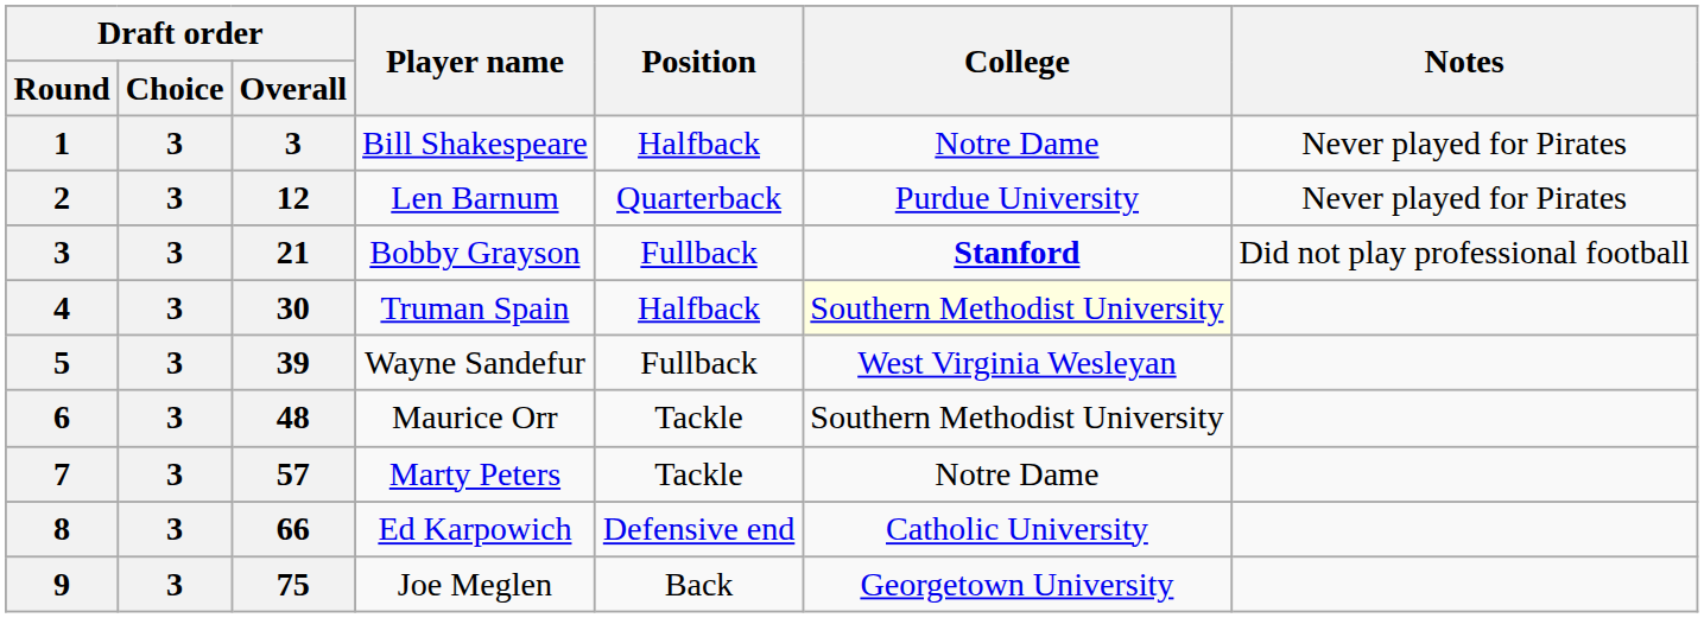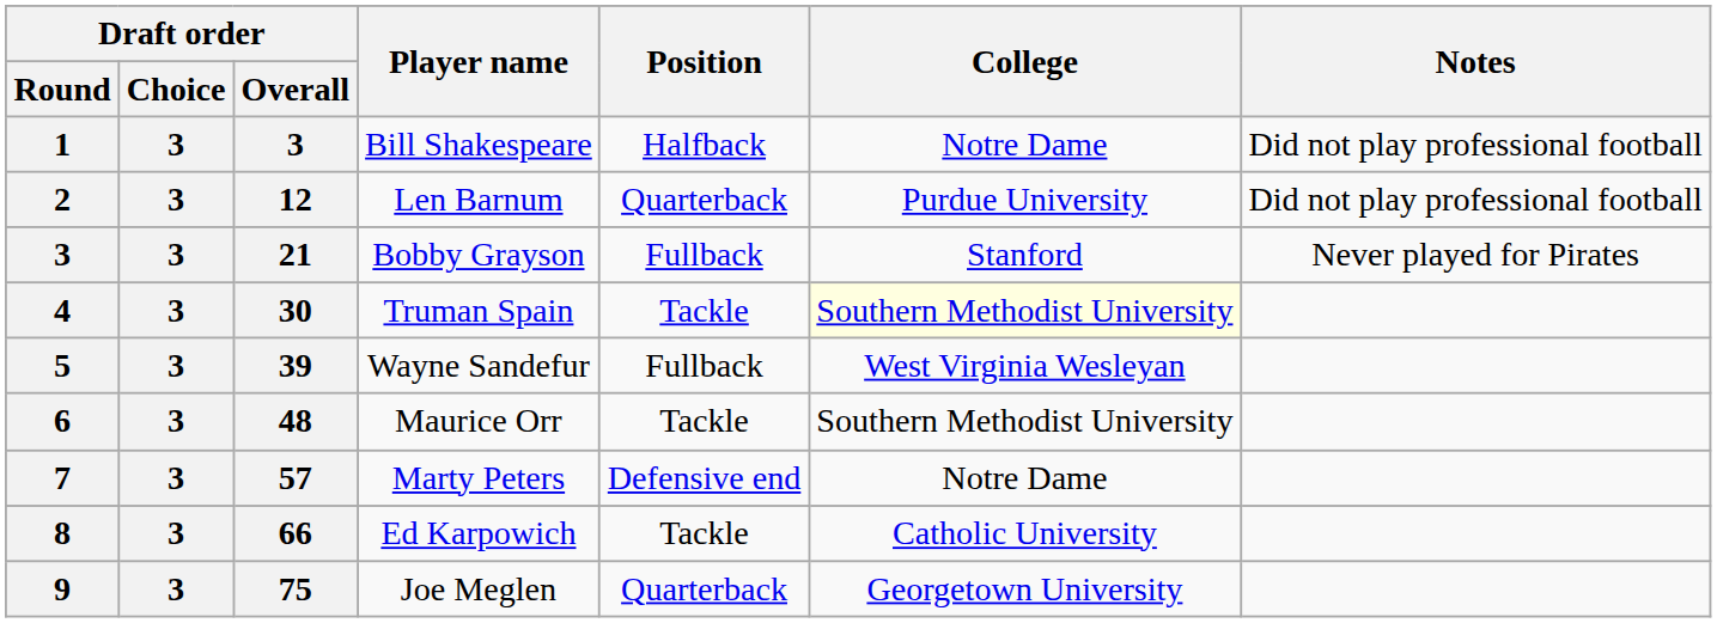Bill Shakespeare | Notes: Never played for Pirates -> Did not play professional football
Len Barnum | Notes: Never played for Pirates -> Did not play professional football
Bobby Grayson | College: bold -> normal
Bobby Grayson | Notes: Did not play professional football -> Never played for Pirates
Truman Spain | Position: Halfback -> Tackle
Marty Peters | Position: Tackle -> Defensive end
Ed Karpowich | Position: Defensive end -> Tackle
Joe Meglen | Position: Back -> Quarterback
